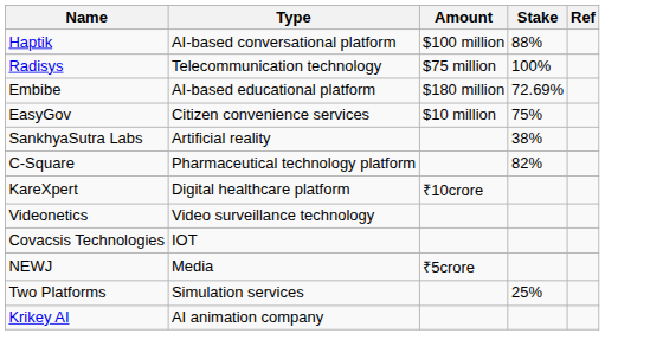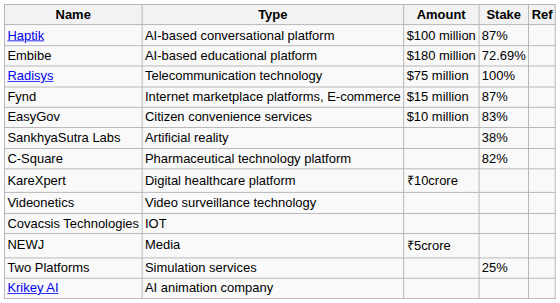Haptik | Stake: 88% -> 87%
rows swapped: Embibe <-> Radisys
+ row: Fynd | Internet marketplace platforms, E-commerce | $15 million | 87%
EasyGov | Stake: 75% -> 83%
